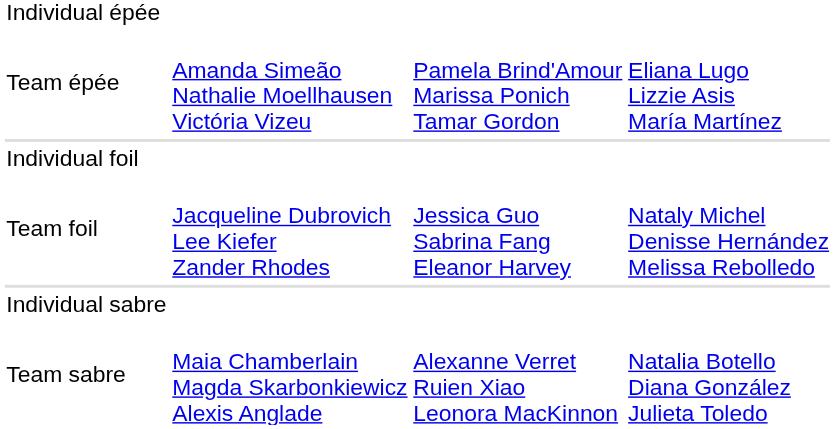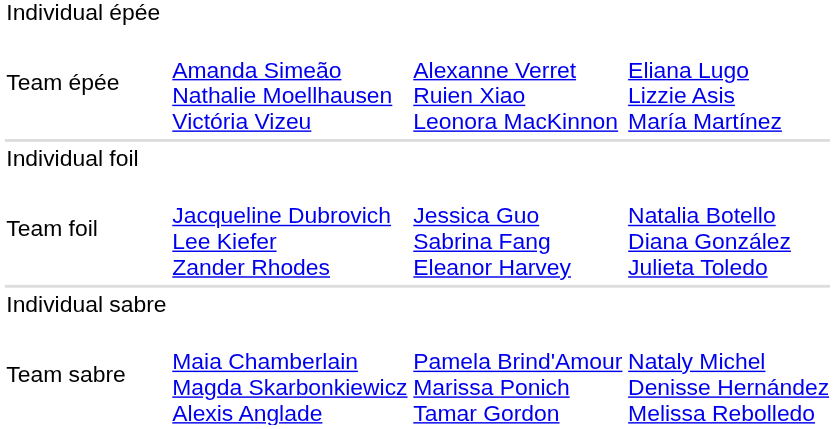Team épée | column 3: Pamela Brind'Amour Marissa Ponich Tamar Gordon -> Alexanne Verret Ruien Xiao Leonora MacKinnon
Team foil | column 4: Nataly Michel Denisse Hernández Melissa Rebolledo -> Natalia Botello Diana González Julieta Toledo
Team sabre | column 3: Alexanne Verret Ruien Xiao Leonora MacKinnon -> Pamela Brind'Amour Marissa Ponich Tamar Gordon
Team sabre | column 4: Natalia Botello Diana González Julieta Toledo -> Nataly Michel Denisse Hernández Melissa Rebolledo
